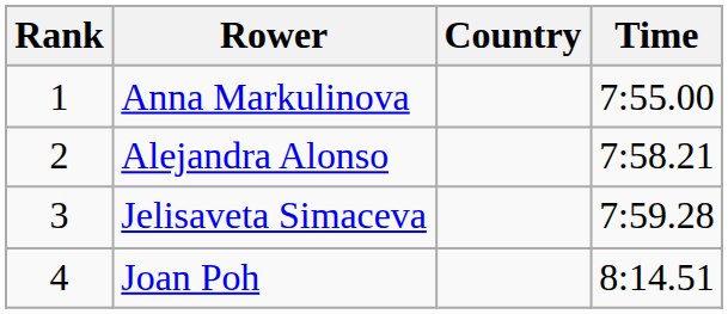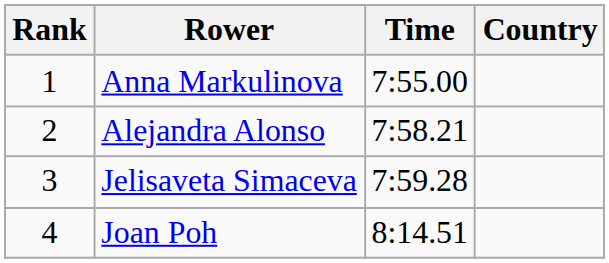columns swapped: Country <-> Time
